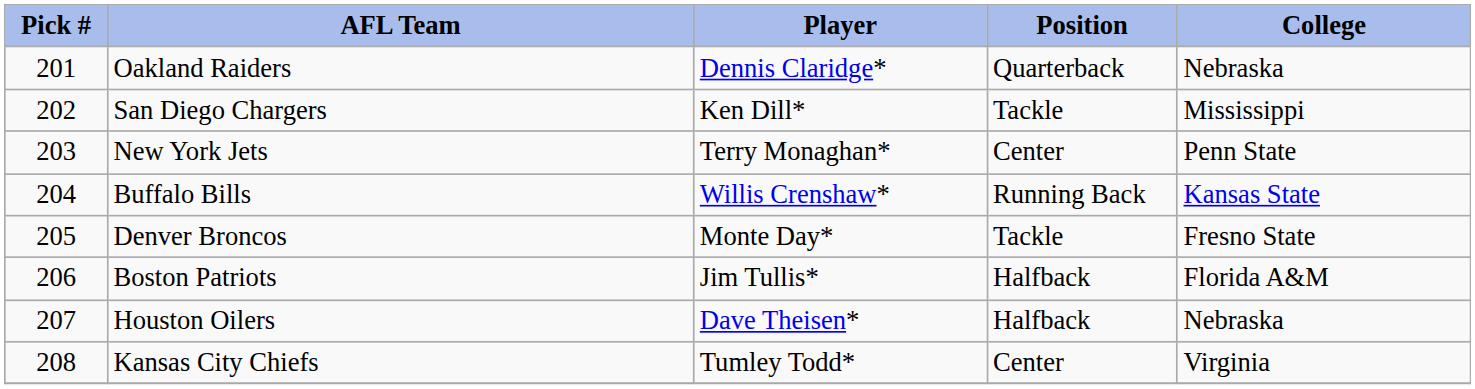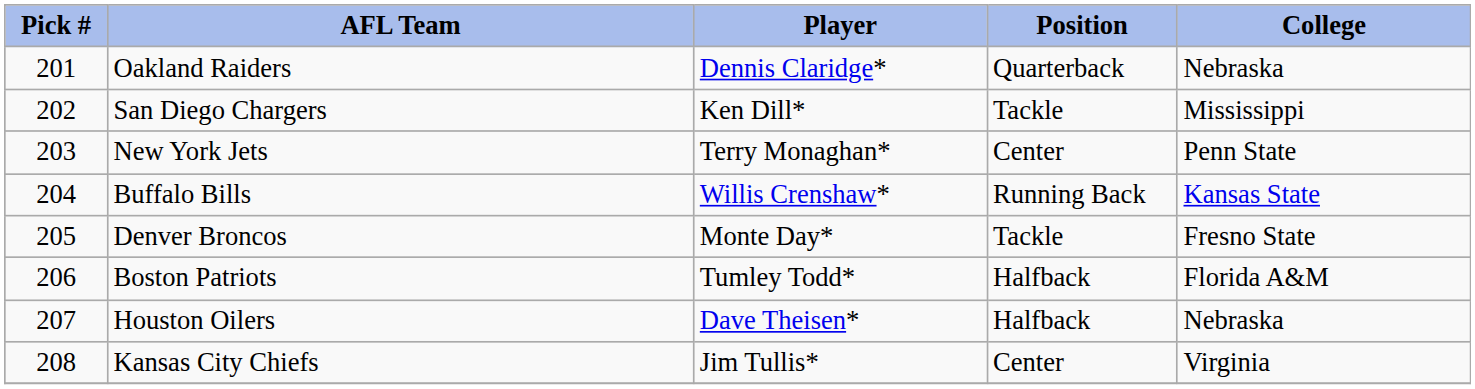Boston Patriots | Player: Jim Tullis* -> Tumley Todd*
Kansas City Chiefs | Player: Tumley Todd* -> Jim Tullis*
